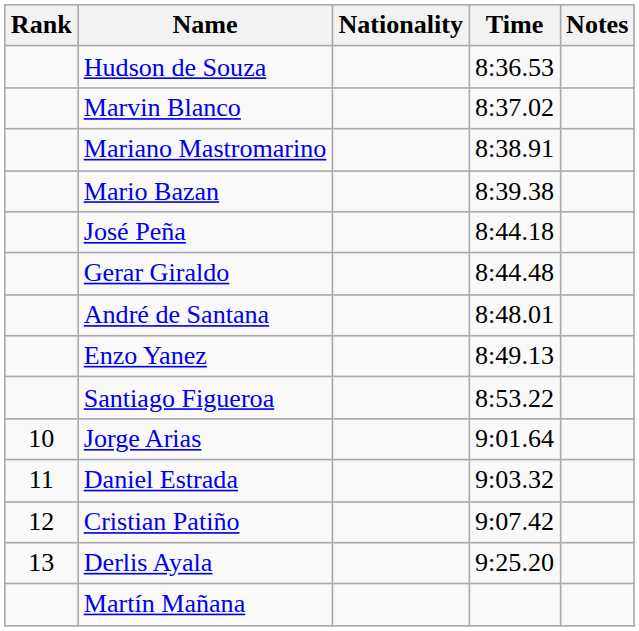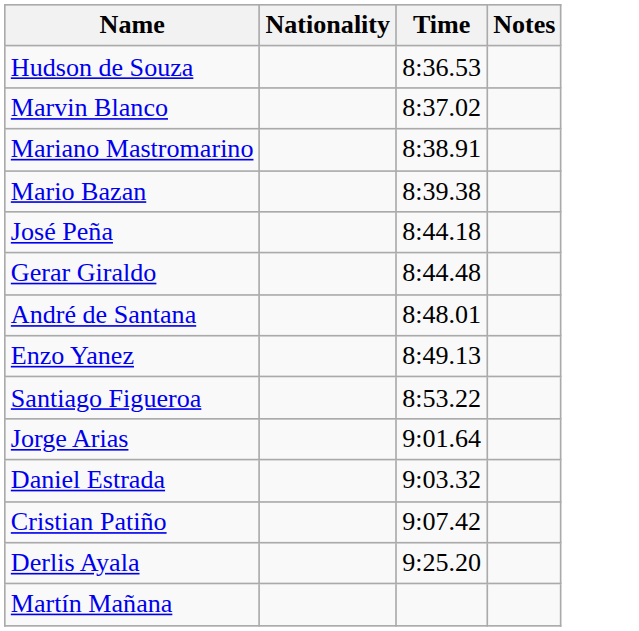- column: Rank | 10 | 11 | 12 | 13
